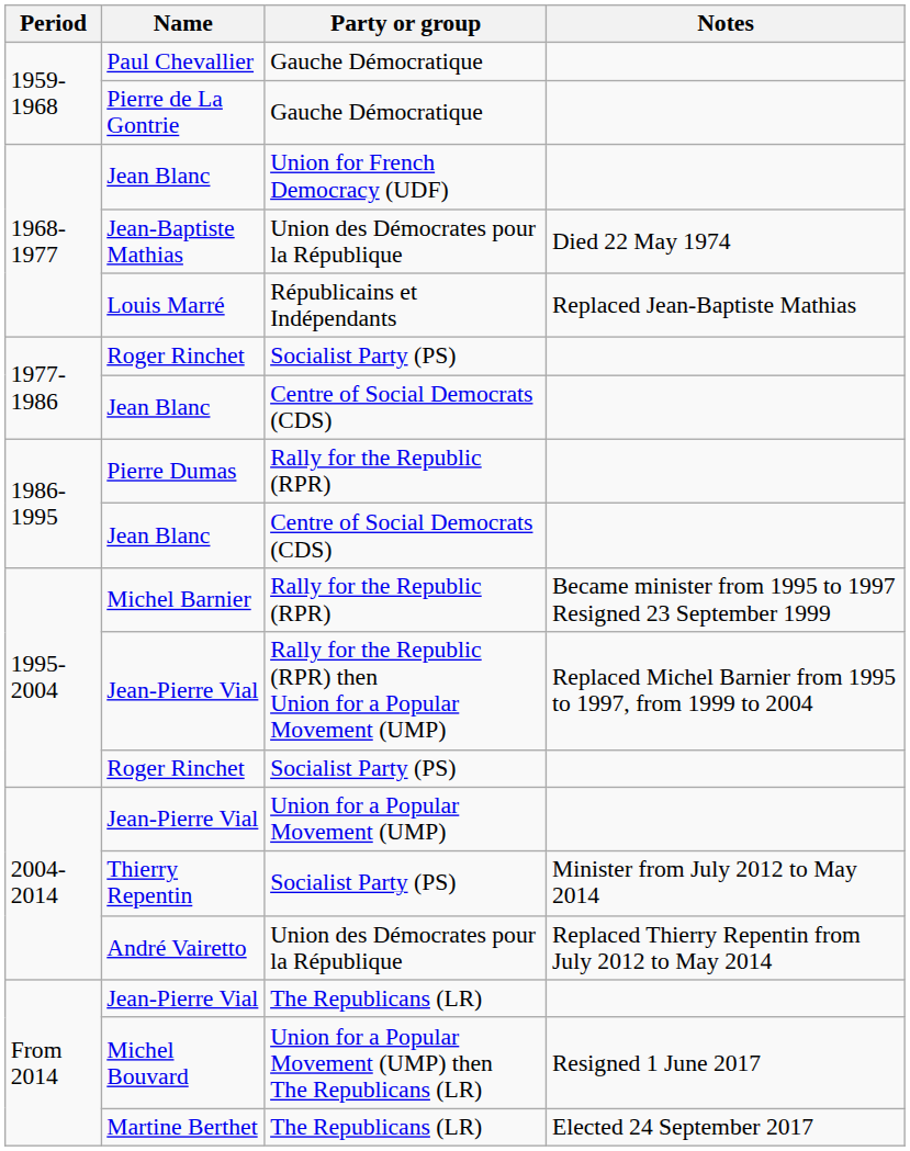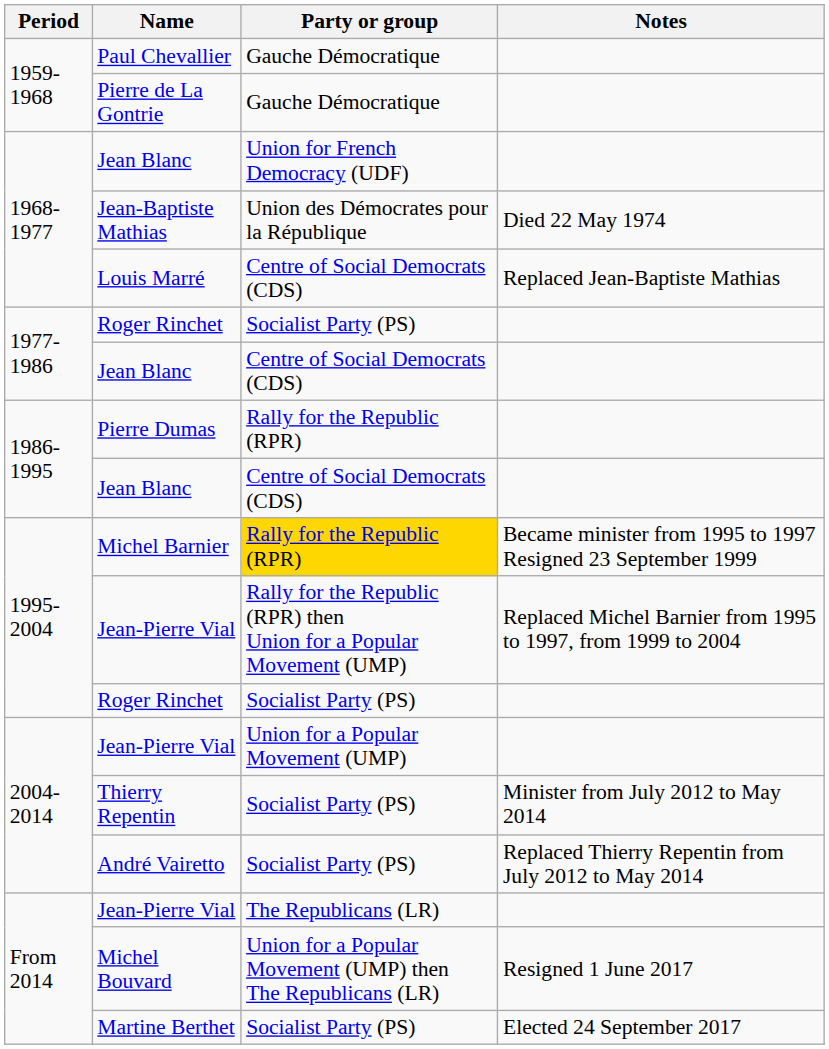Louis Marré | Party or group: Républicains et Indépendants -> Centre of Social Democrats (CDS)
Michel Barnier | Party or group: no background -> gold background
André Vairetto | Party or group: Union des Démocrates pour la République -> Socialist Party (PS)
Martine Berthet | Party or group: The Republicans (LR) -> Socialist Party (PS)
